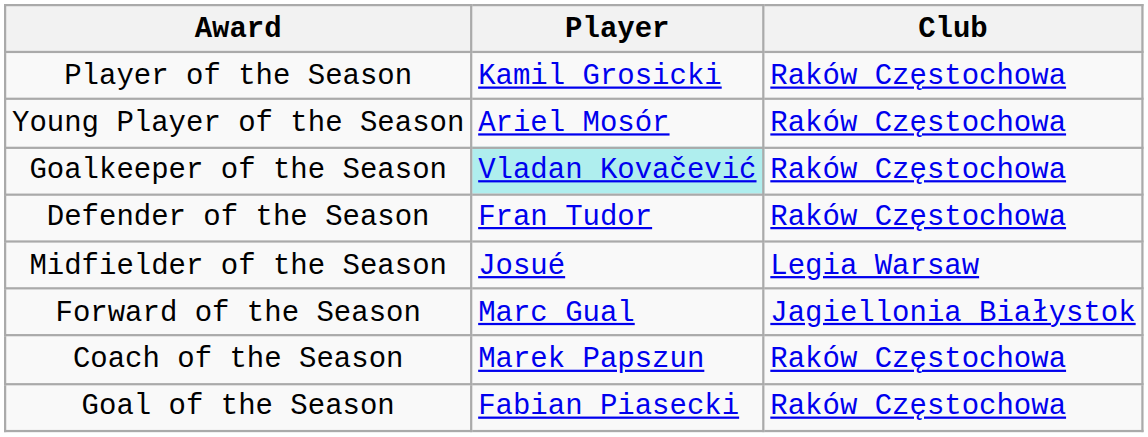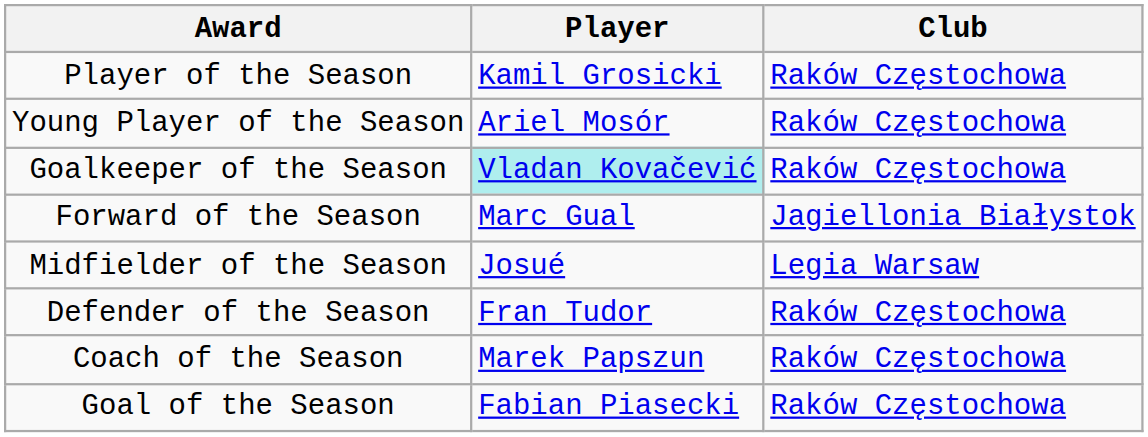rows swapped: Defender of the Season <-> Forward of the Season
